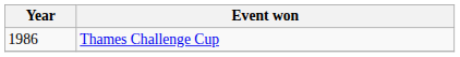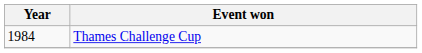Thames Challenge Cup | Year: 1986 -> 1984
